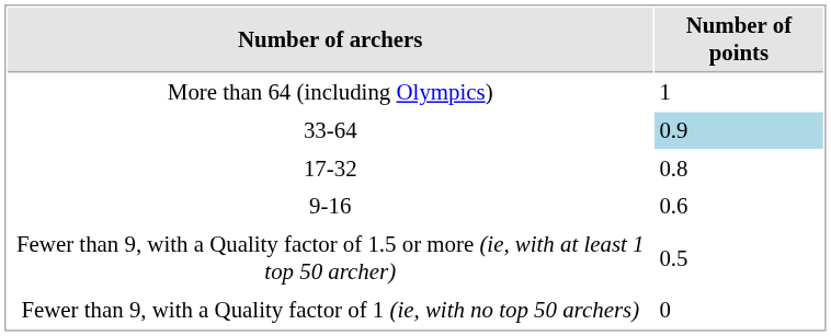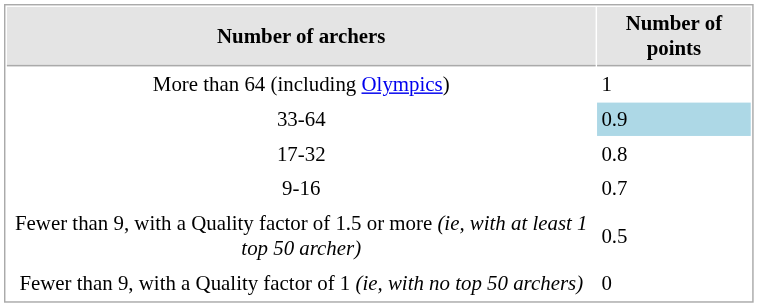9-16 | Number of points: 0.6 -> 0.7
